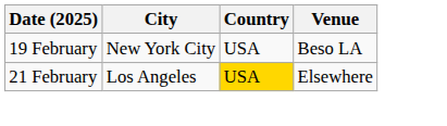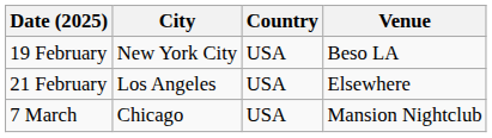21 February | Country: gold background -> no background
+ row: 7 March | Chicago | USA | Mansion Nightclub
